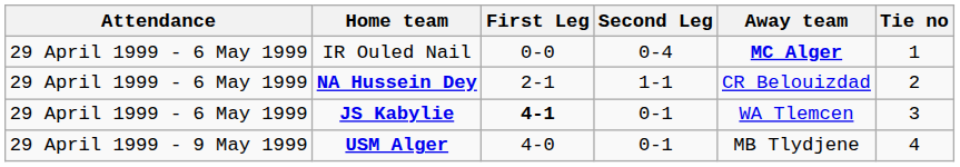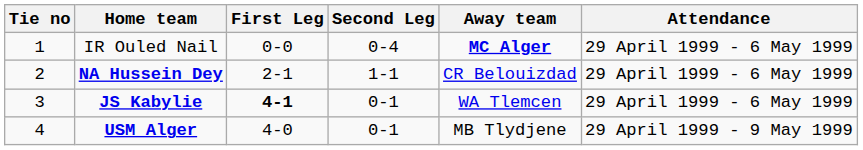columns swapped: Tie no <-> Attendance
